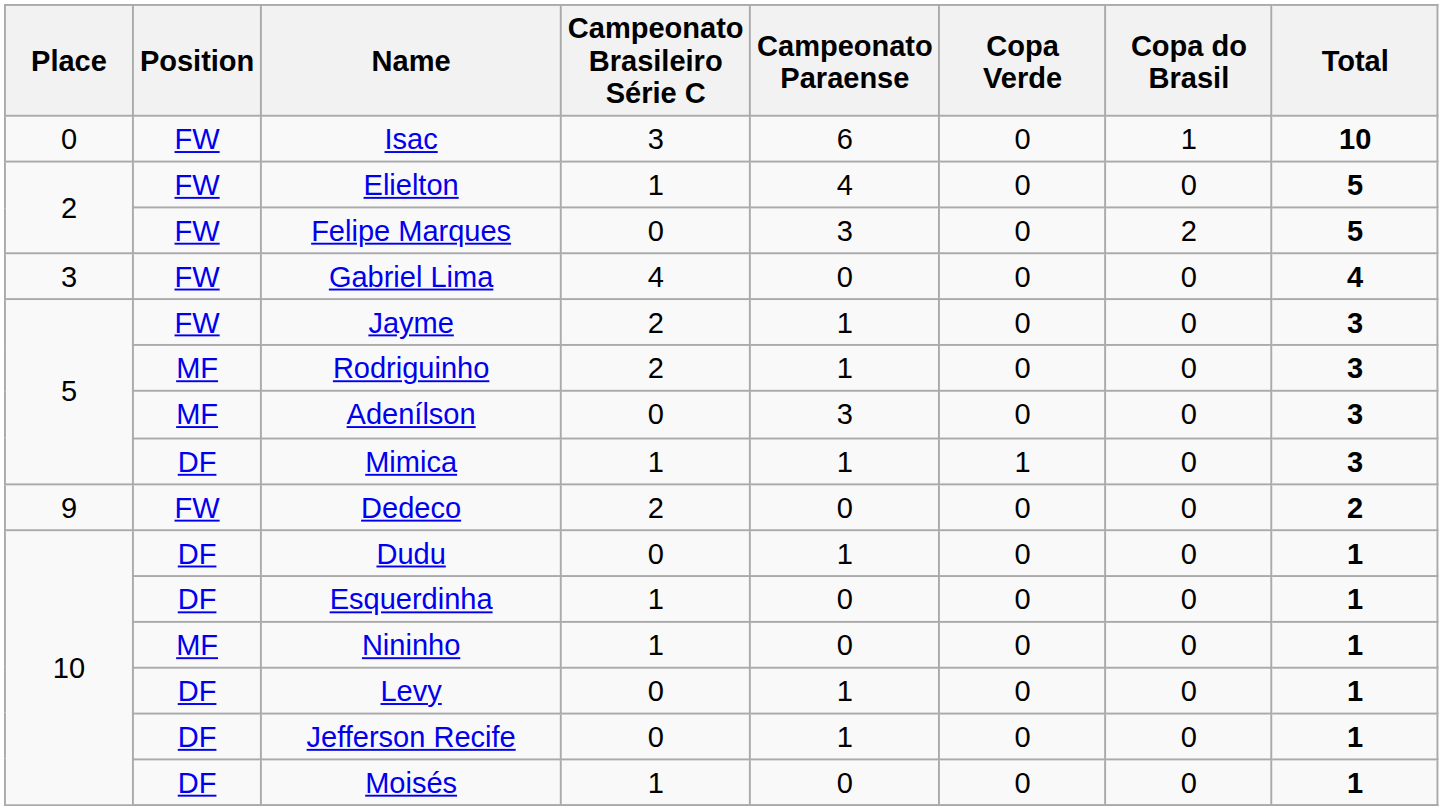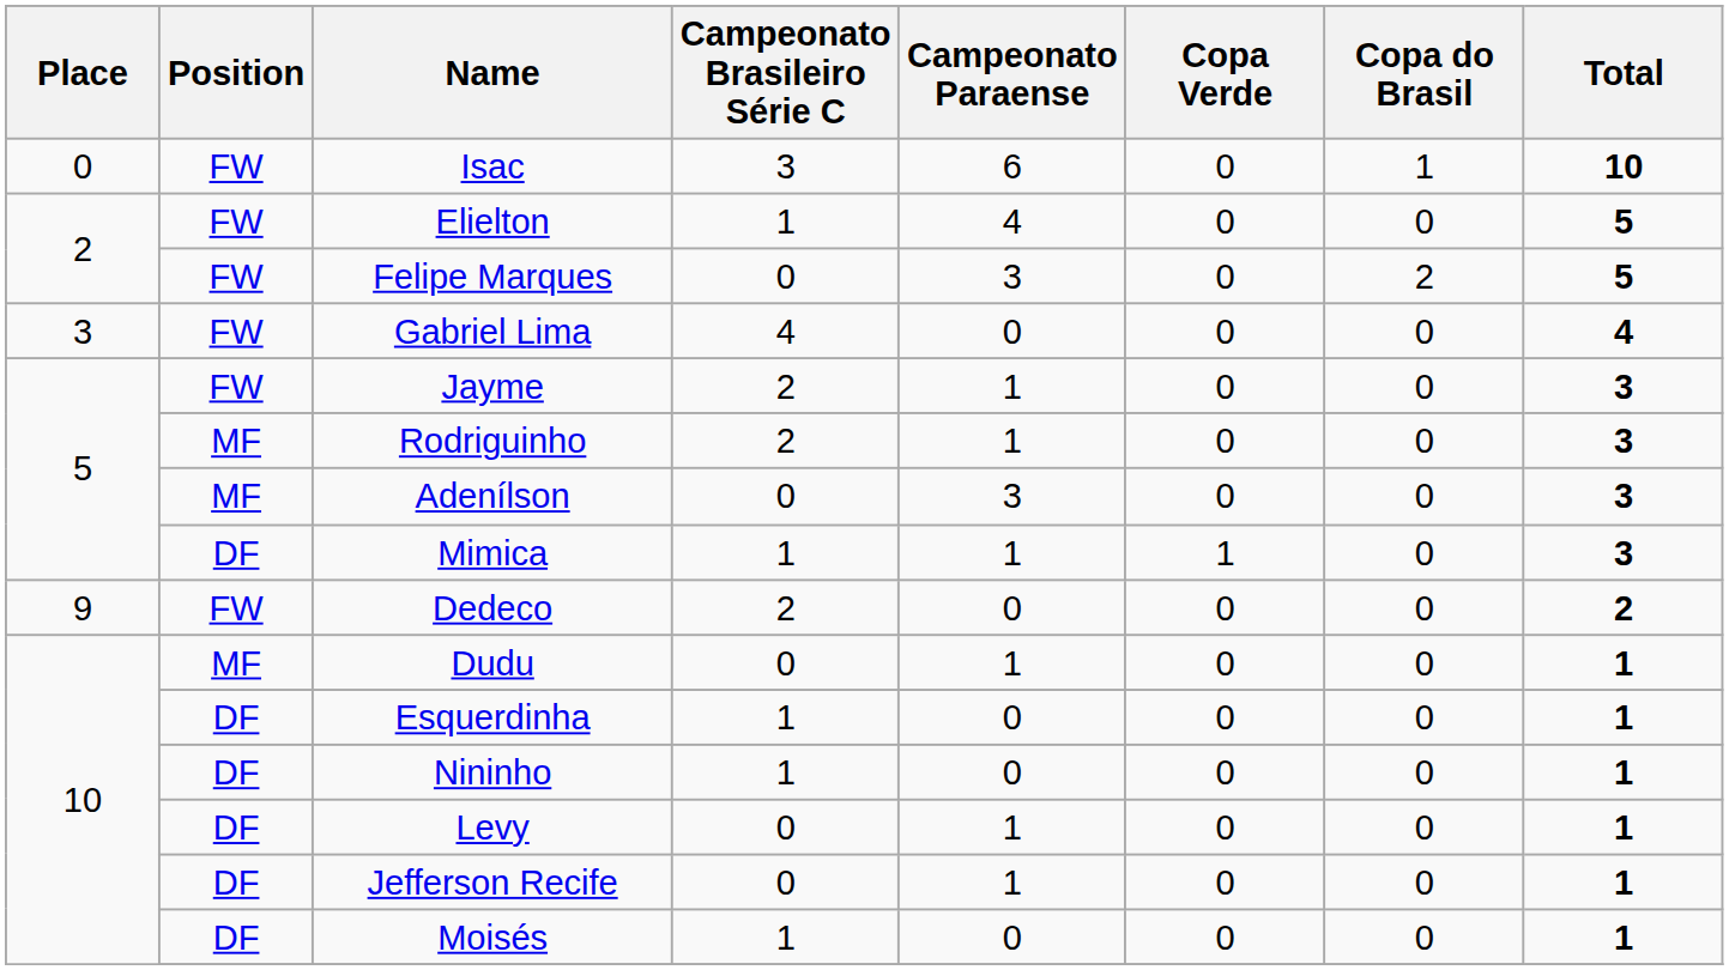Dudu | Position: DF -> MF
Nininho | Position: MF -> DF
